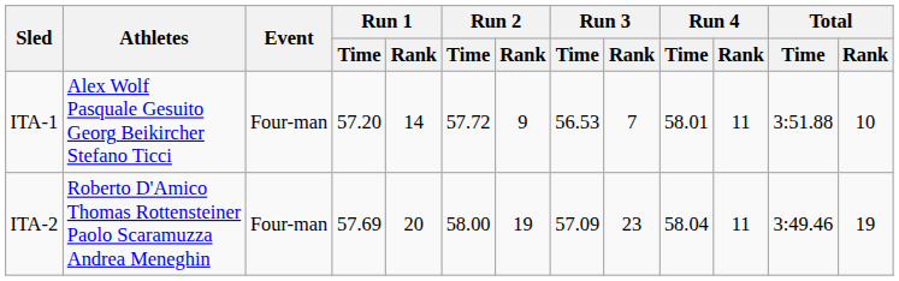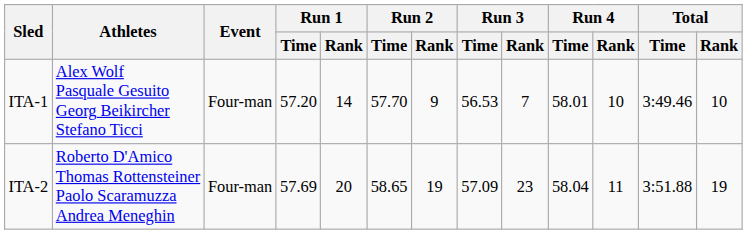ITA-1 | Run 2 / Time: 57.72 -> 57.70
ITA-1 | Run 4 / Rank: 11 -> 10
ITA-1 | Total / Time: 3:51.88 -> 3:49.46
ITA-2 | Run 2 / Time: 58.00 -> 58.65
ITA-2 | Total / Time: 3:49.46 -> 3:51.88
